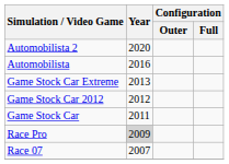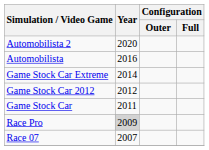Game Stock Car Extreme | Year: 2013 -> 2014
